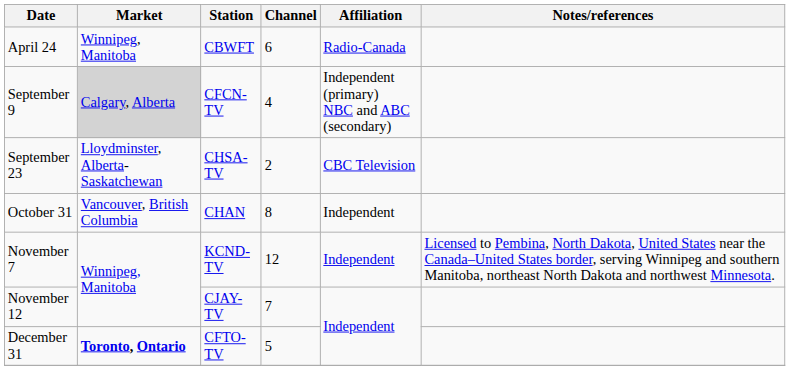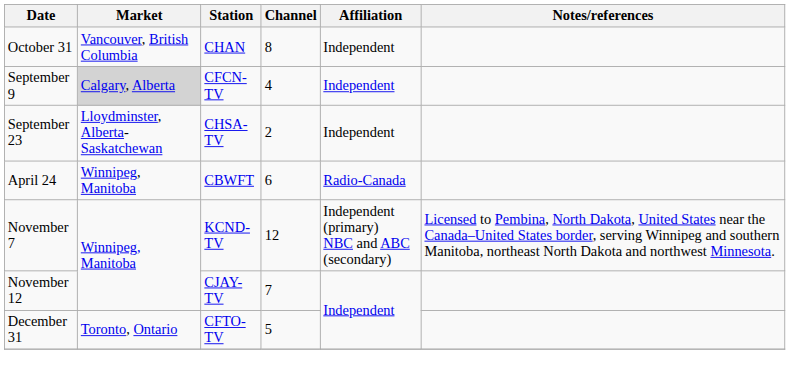rows swapped: April 24 <-> October 31
September 9 | Affiliation: Independent (primary) NBC and ABC (secondary) -> Independent
September 23 | Affiliation: CBC Television -> Independent
November 7 | Affiliation: Independent -> Independent (primary) NBC and ABC (secondary)
December 31 | Market: bold -> normal
